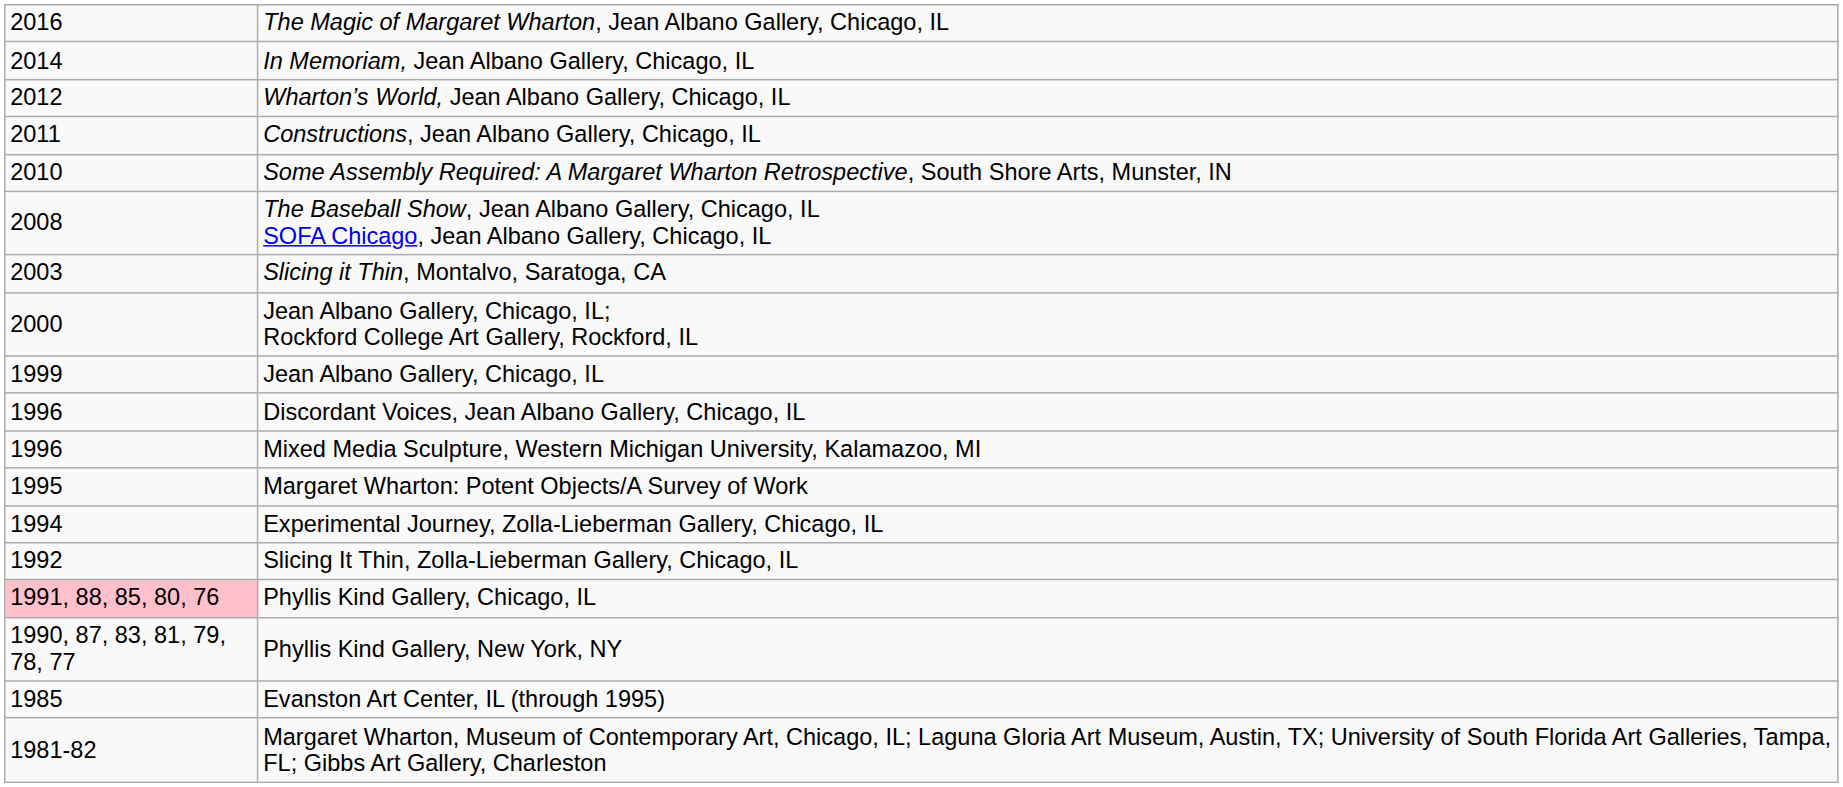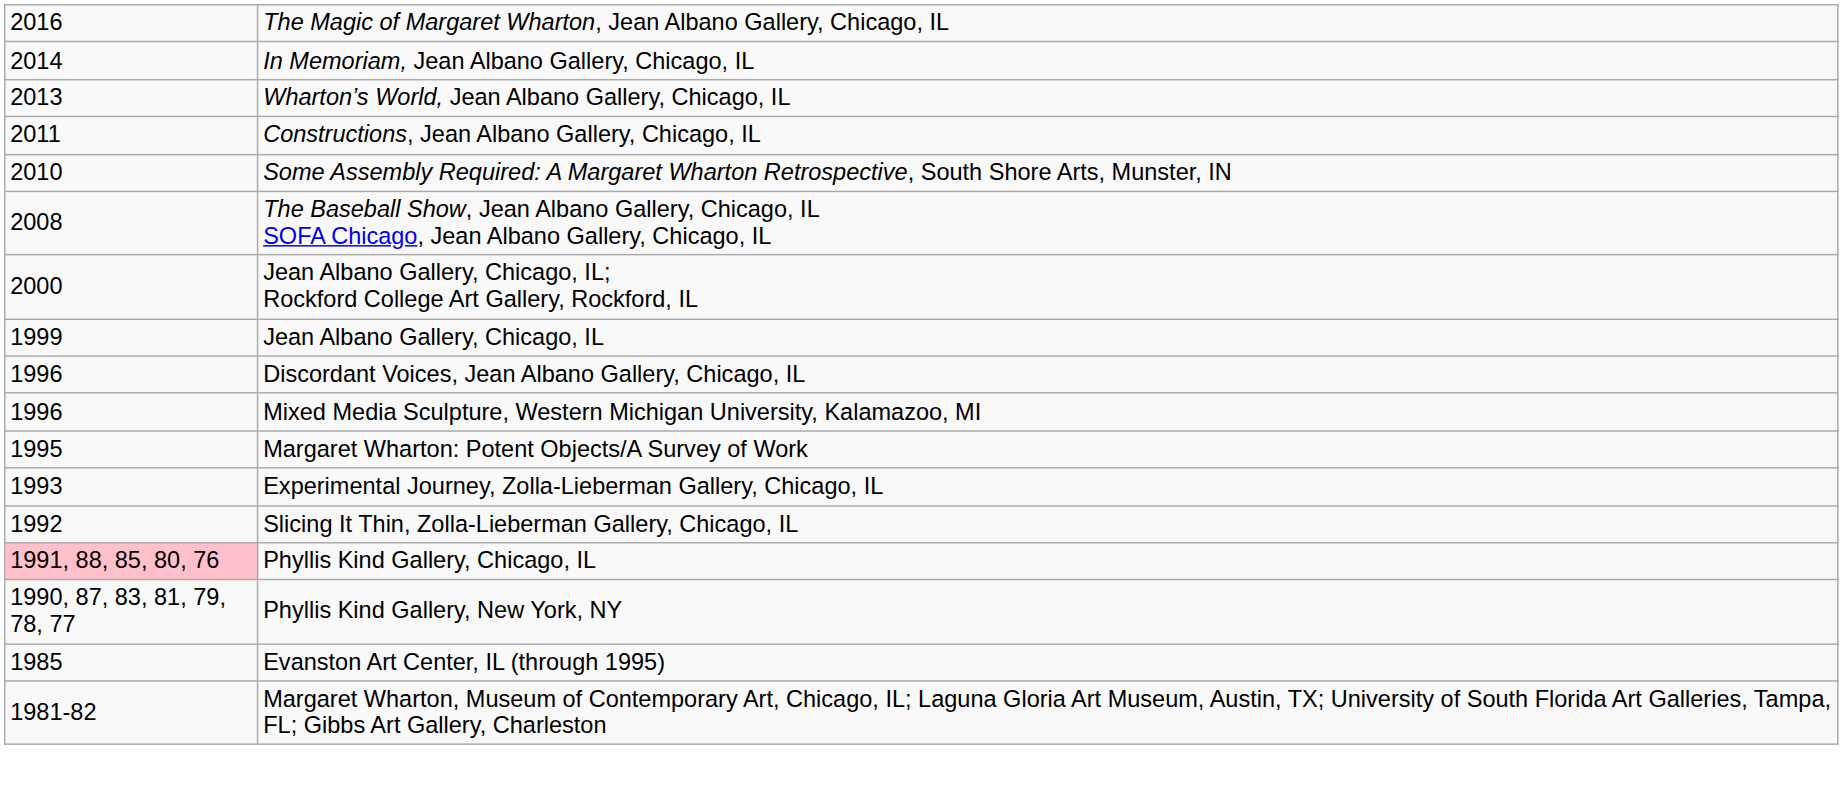Wharton’s World, Jean Albano Gallery, Chicago, IL | column 1: 2012 -> 2013
- row: 2003 | Slicing it Thin, Montalvo, Saratoga, CA
Experimental Journey, Zolla-Lieberman Gallery, Chicago, IL | column 1: 1994 -> 1993
